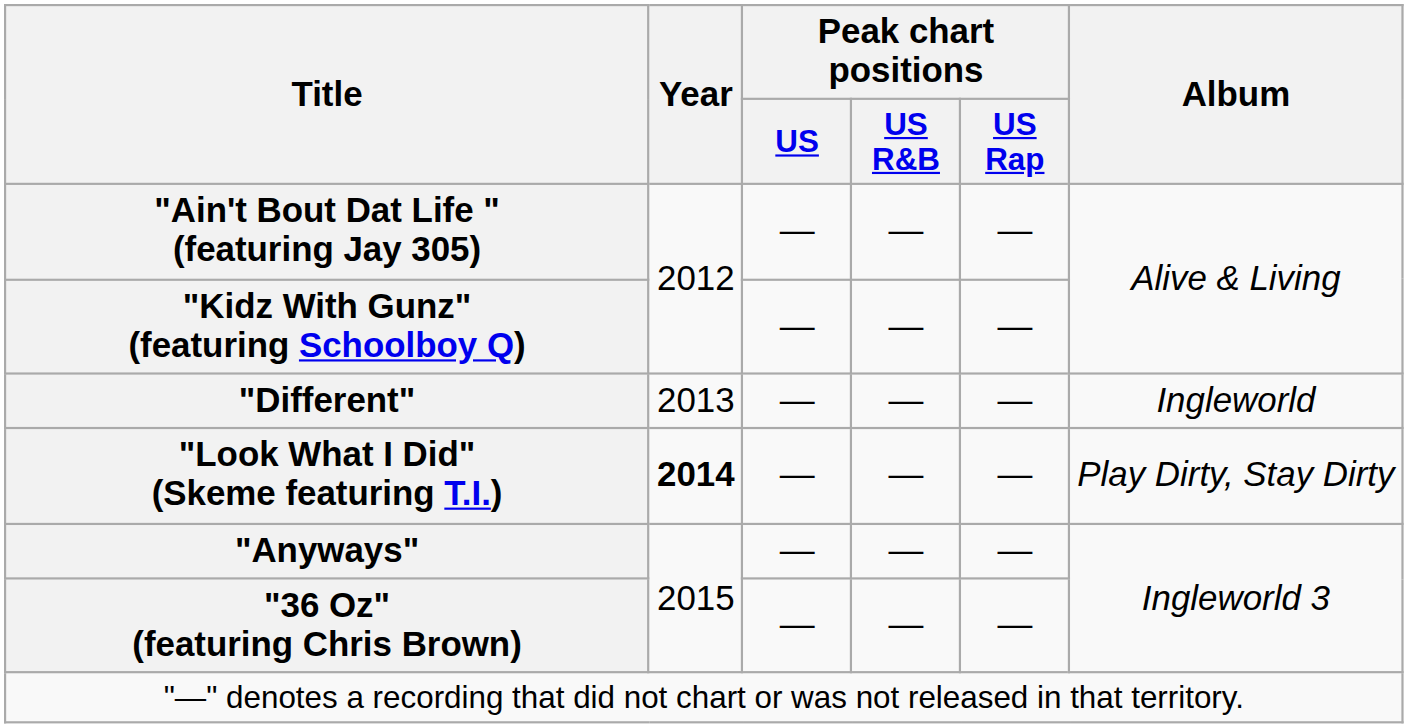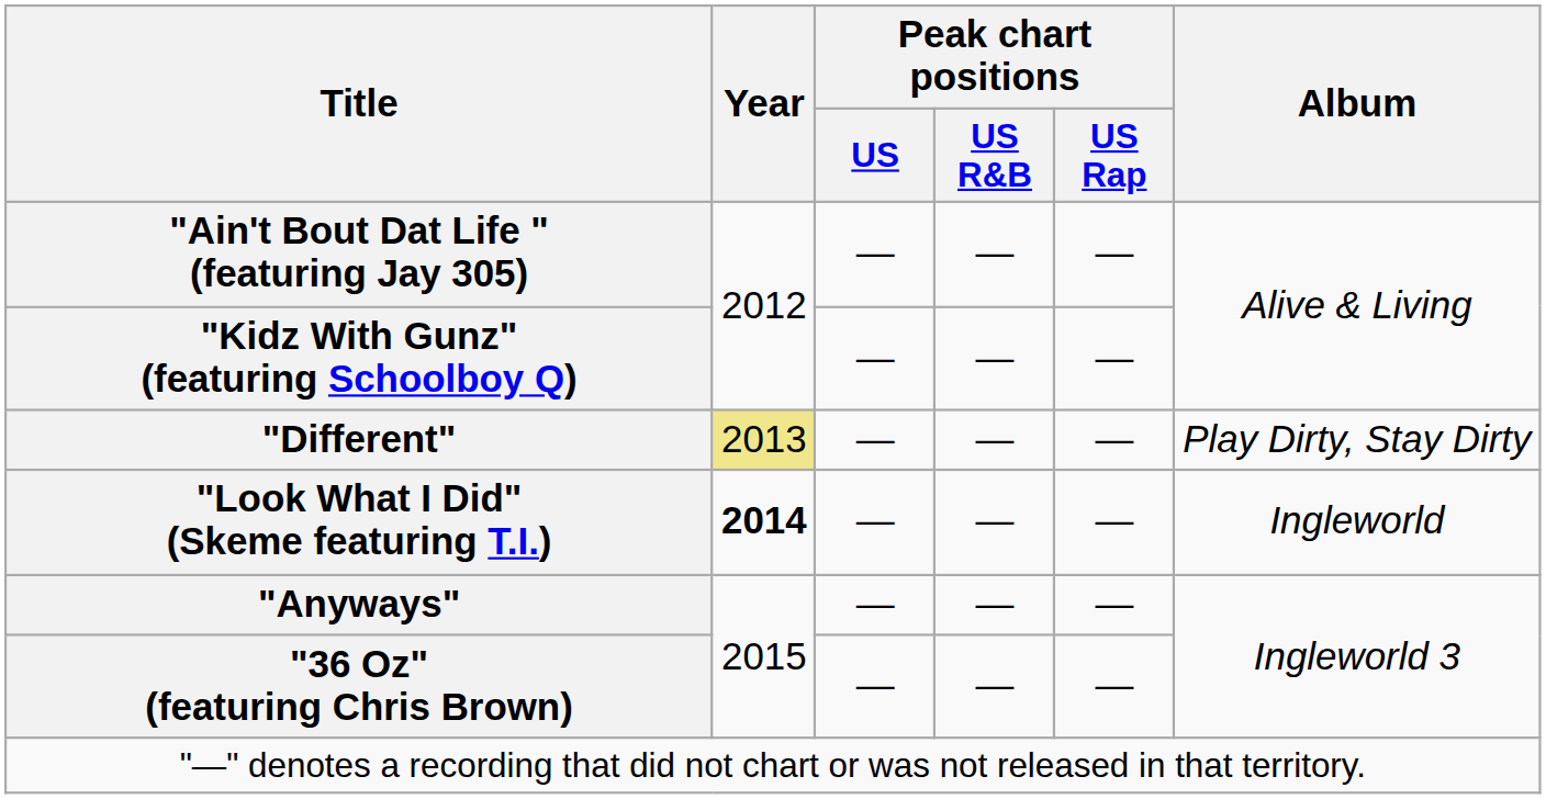"Different" | Year: no background -> khaki background
"Different" | Album: Ingleworld -> Play Dirty, Stay Dirty
"Look What I Did" (Skeme featuring T.I.) | Album: Play Dirty, Stay Dirty -> Ingleworld
